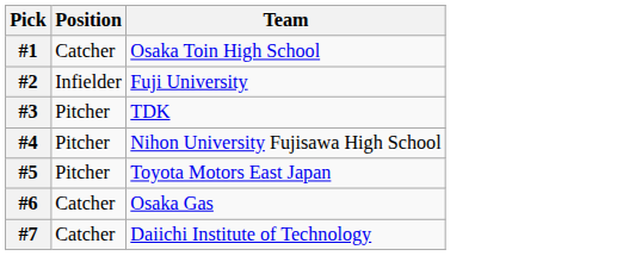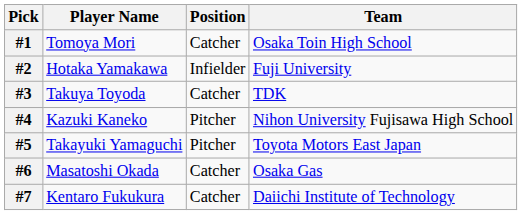+ column: Player Name | Tomoya Mori | Hotaka Yamakawa | Takuya Toyoda | Kazuki Kaneko | Takayuki Yamaguchi | Masatoshi Okada | Kentaro Fukukura
#3 | Position: Pitcher -> Catcher
